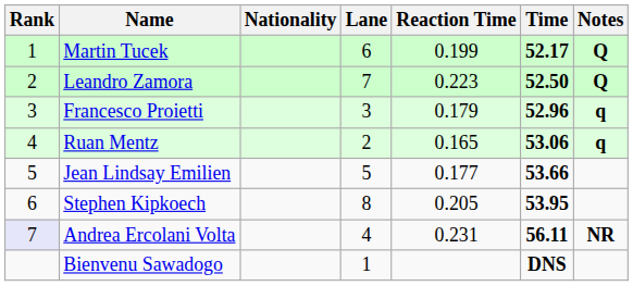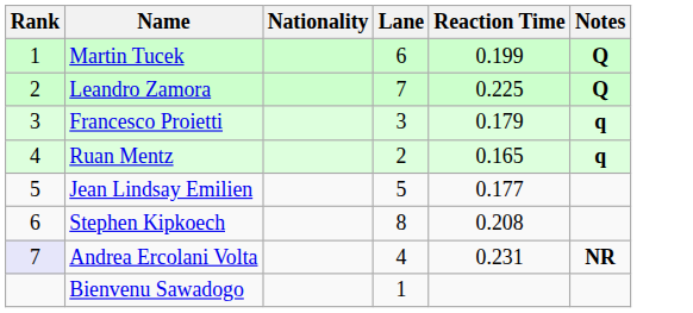- column: Time | 52.17 | 52.50 | 52.96 | 53.06 | 53.66 | 53.95 | 56.11 | DNS
Leandro Zamora | Reaction Time: 0.223 -> 0.225
Stephen Kipkoech | Reaction Time: 0.205 -> 0.208
